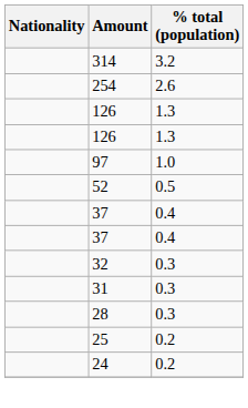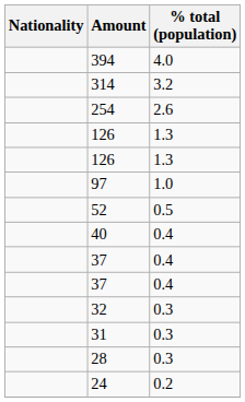+ row: 394 | 4.0
+ row: 40 | 0.4
- row: 25 | 0.2
